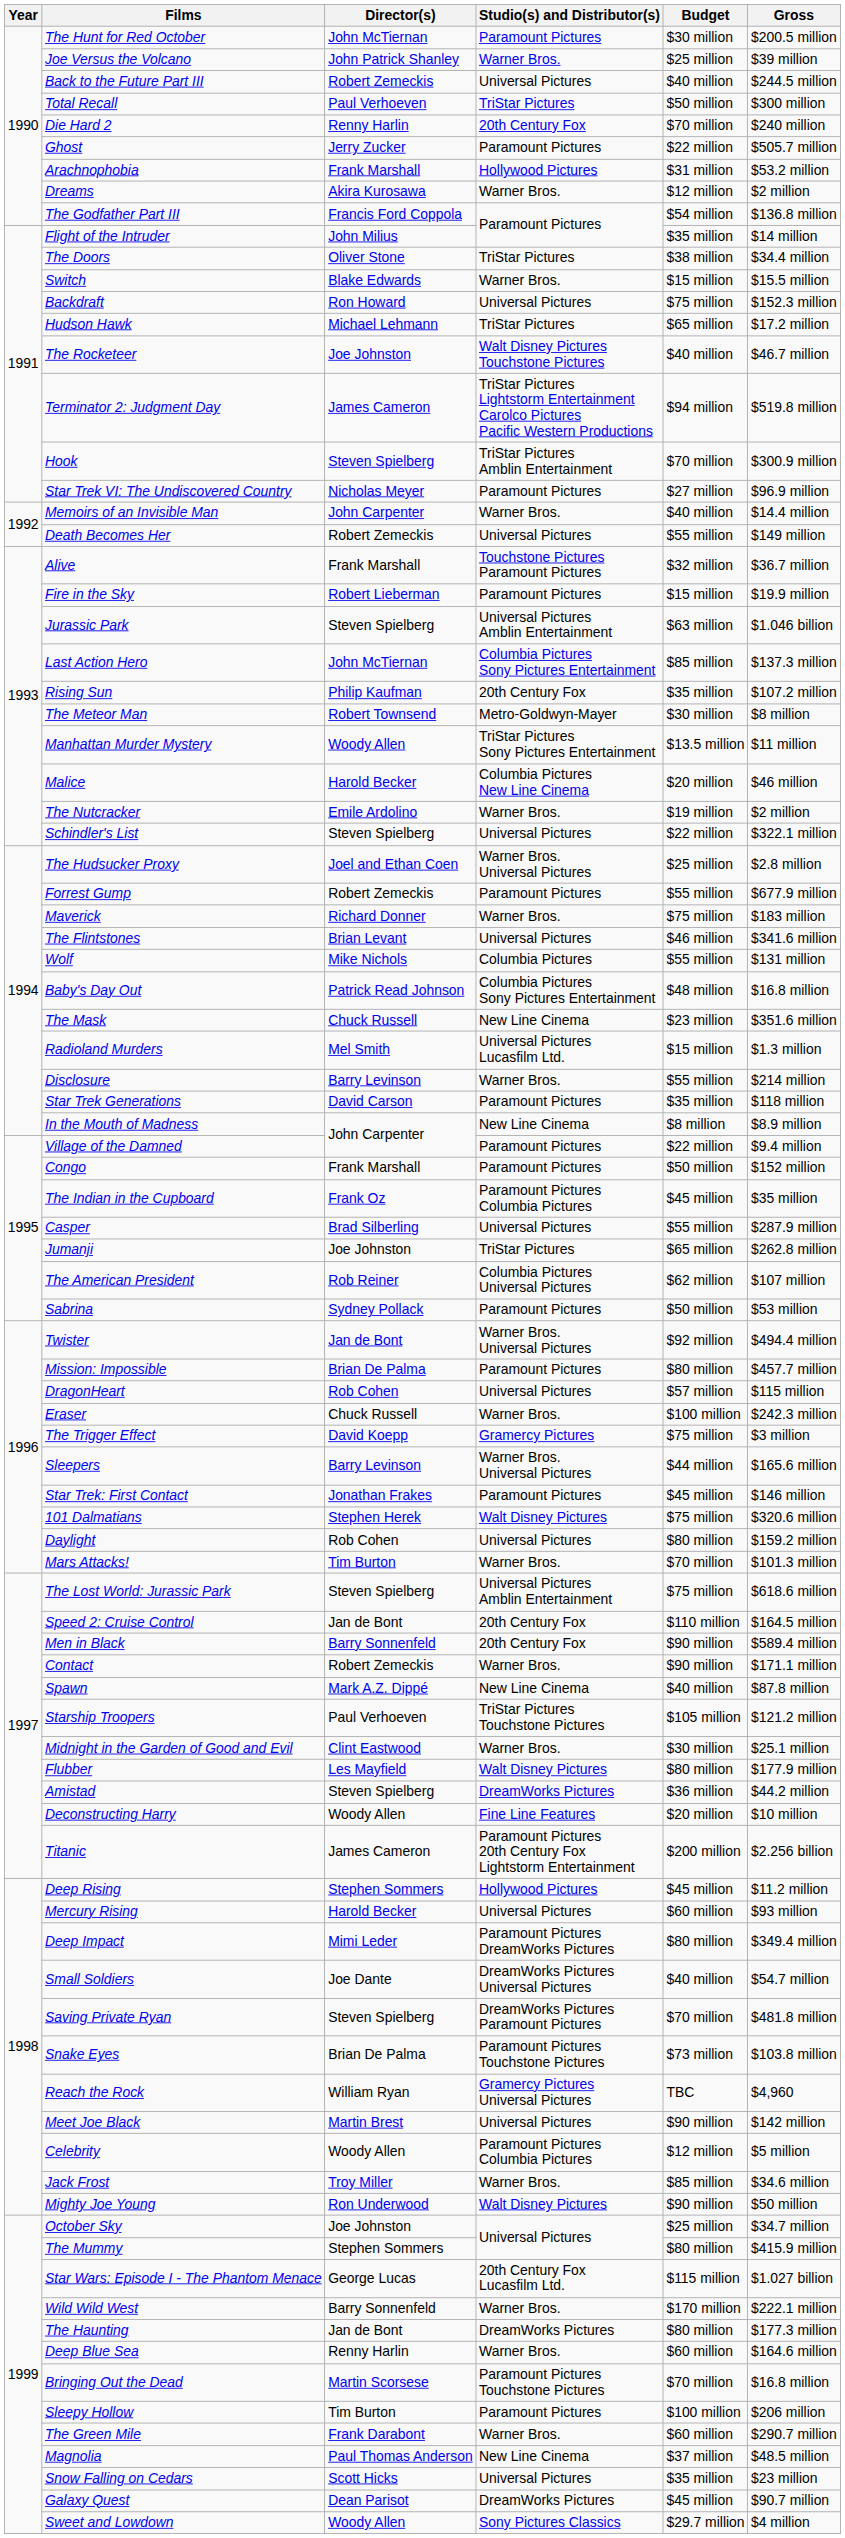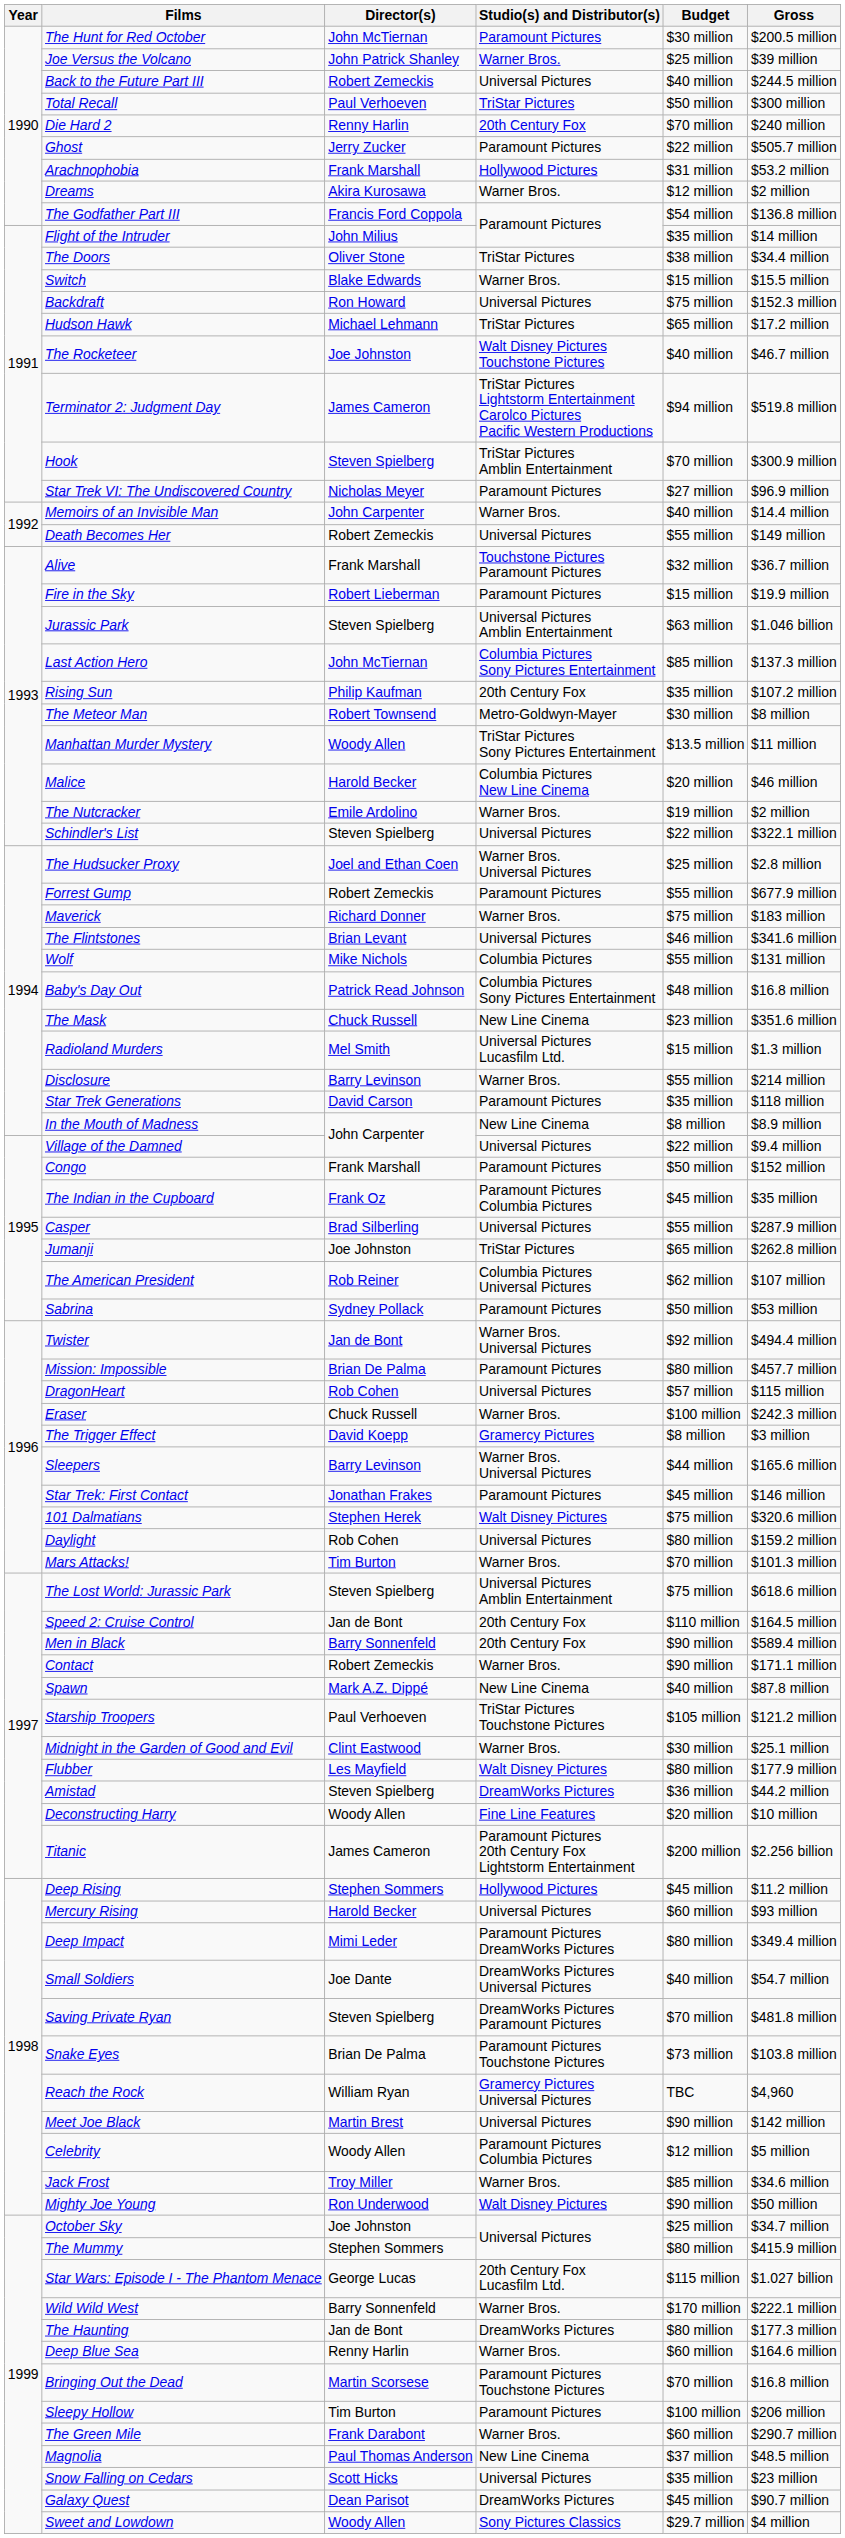Village of the Damned | Studio(s) and Distributor(s): Paramount Pictures -> Universal Pictures
The Trigger Effect | Budget: $75 million -> $8 million
